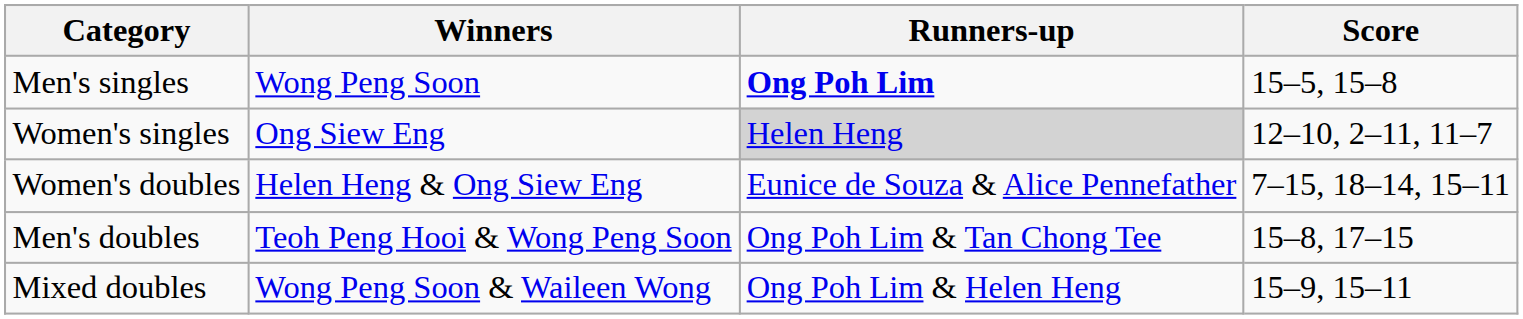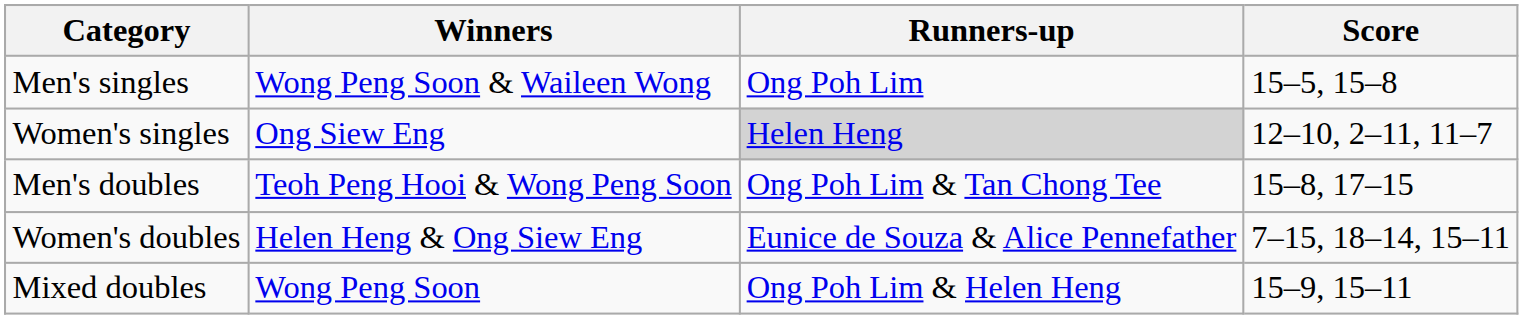Men's singles | Winners: Wong Peng Soon -> Wong Peng Soon & Waileen Wong
Men's singles | Runners-up: bold -> normal
rows swapped: Men's doubles <-> Women's doubles
Mixed doubles | Winners: Wong Peng Soon & Waileen Wong -> Wong Peng Soon
